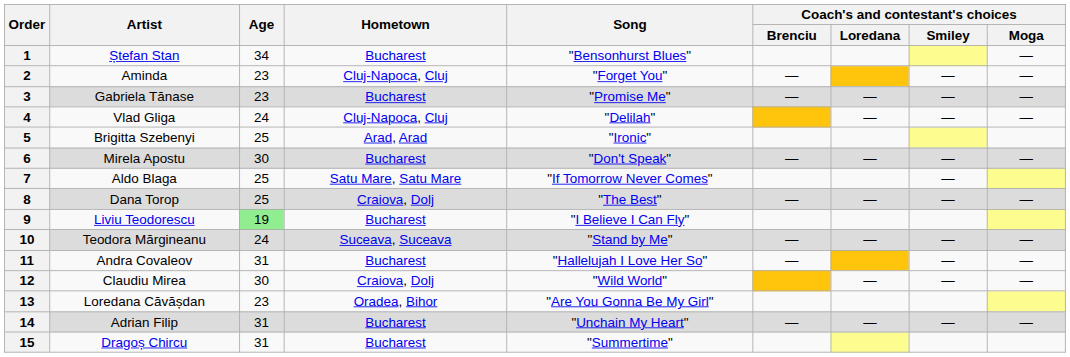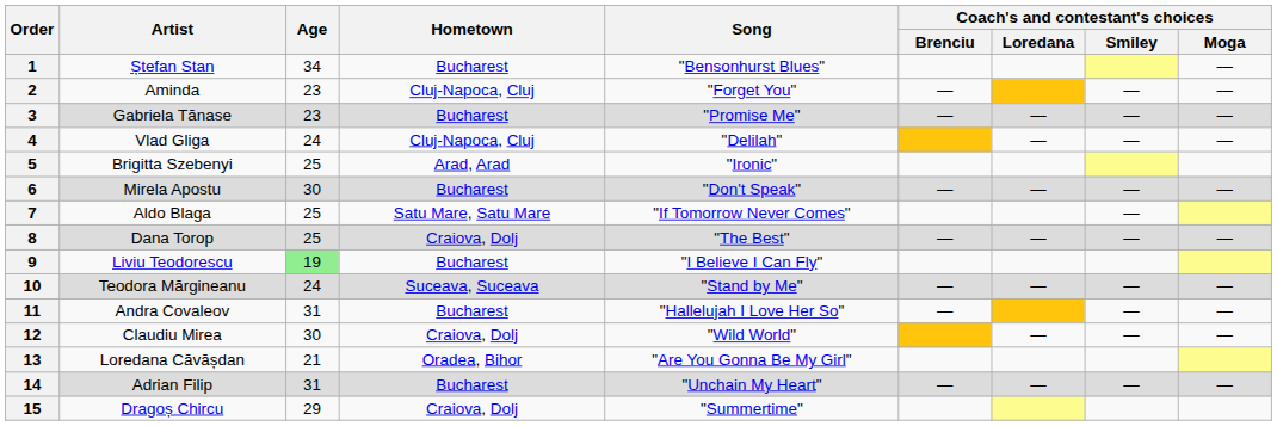13 | Age: 23 -> 21
15 | Age: 31 -> 29
15 | Hometown: Bucharest -> Craiova, Dolj
